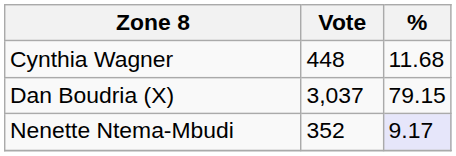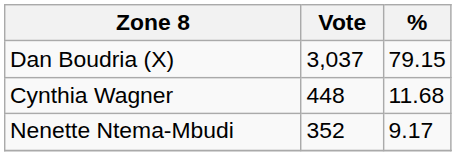rows swapped: Dan Boudria (X) <-> Cynthia Wagner
Nenette Ntema-Mbudi | %: lavender background -> no background
